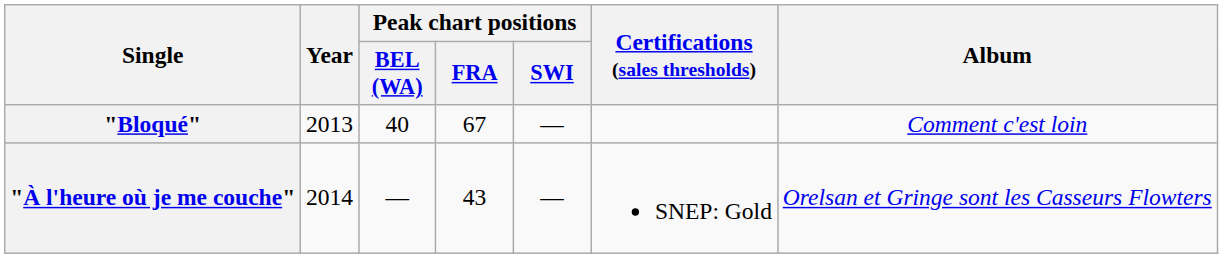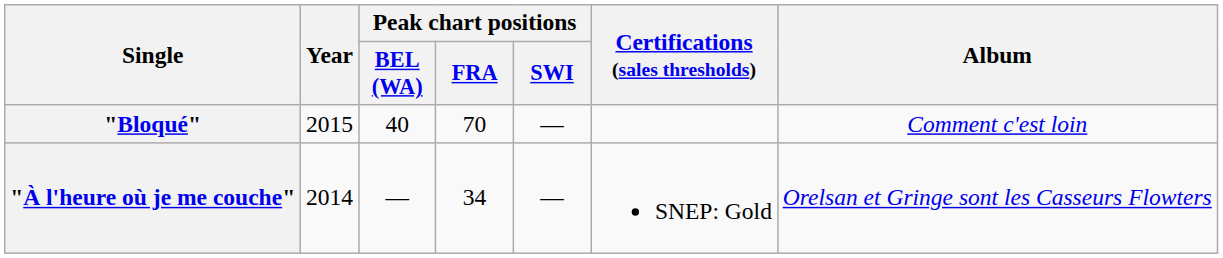"Bloqué" | Year: 2013 -> 2015
"Bloqué" | Peak chart positions / FRA: 67 -> 70
"À l'heure où je me couche" | Peak chart positions / FRA: 43 -> 34
